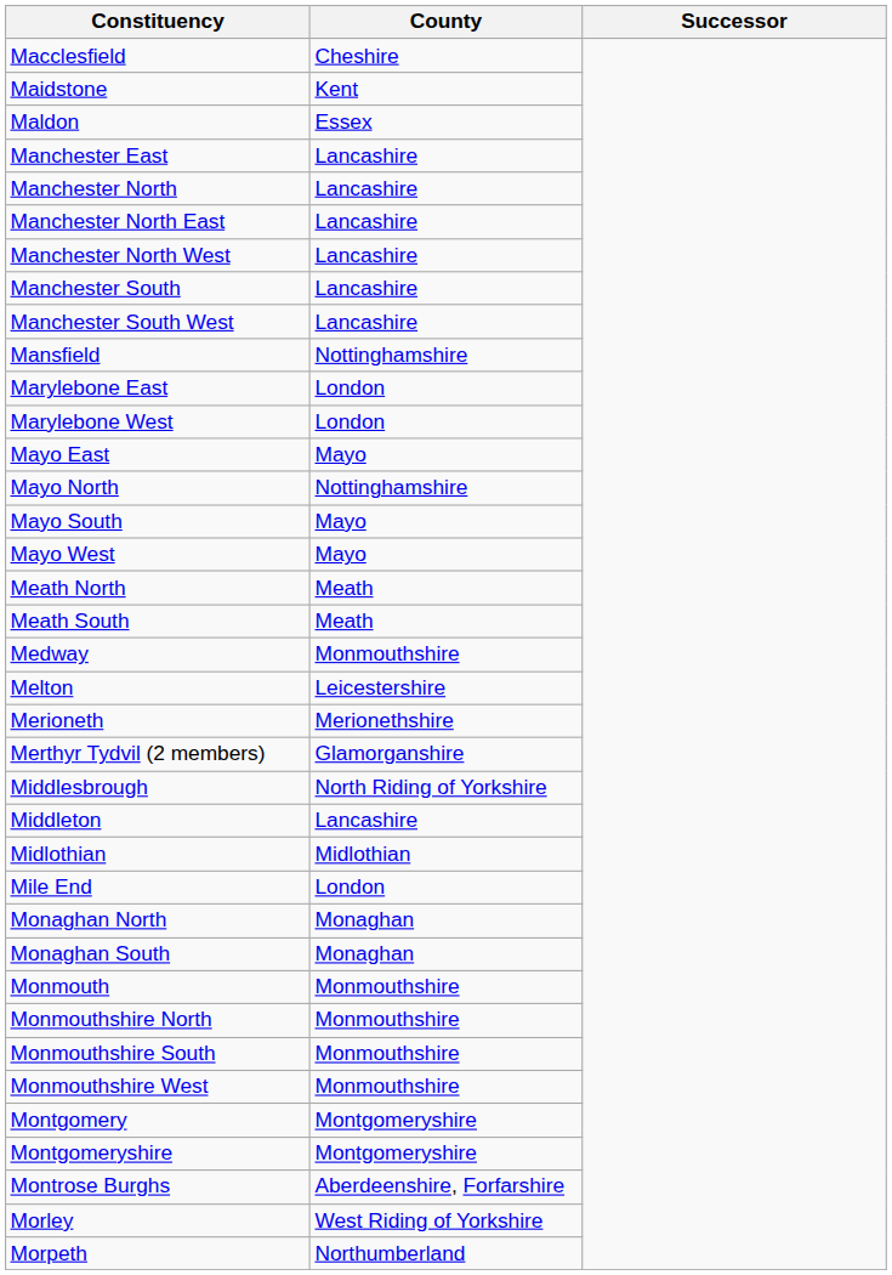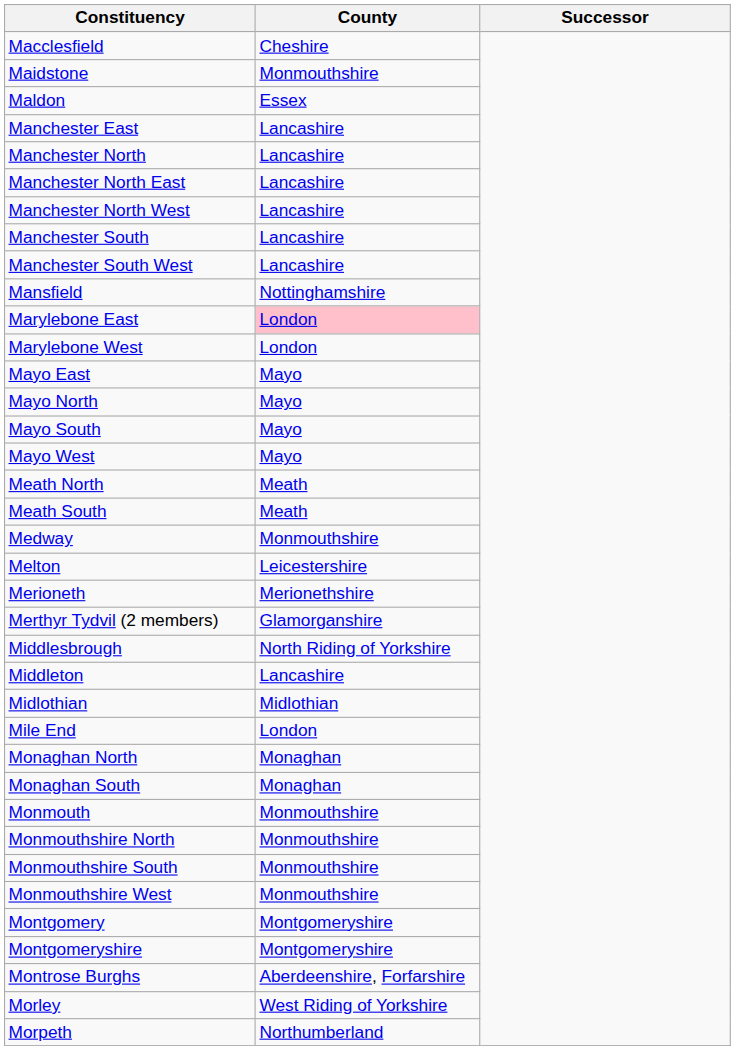Maidstone | County: Kent -> Monmouthshire
Marylebone East | County: no background -> pink background
Mayo North | County: Nottinghamshire -> Mayo
